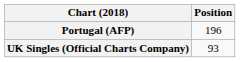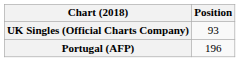rows swapped: Portugal (AFP) <-> UK Singles (Official Charts Company)
